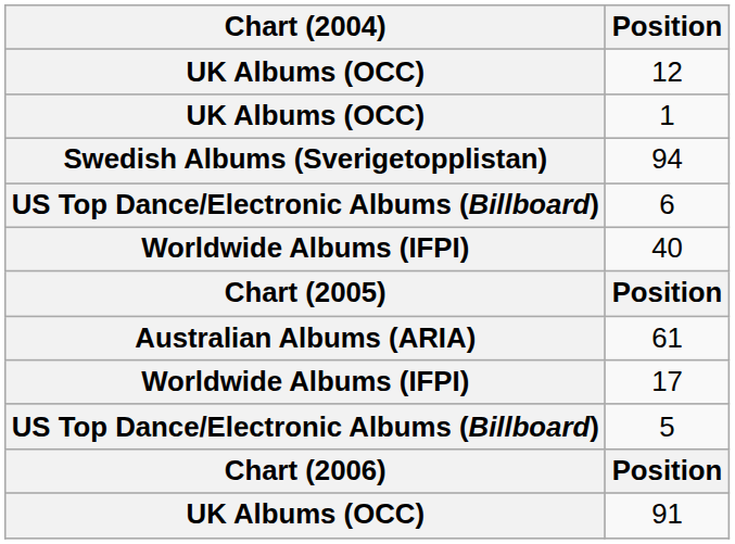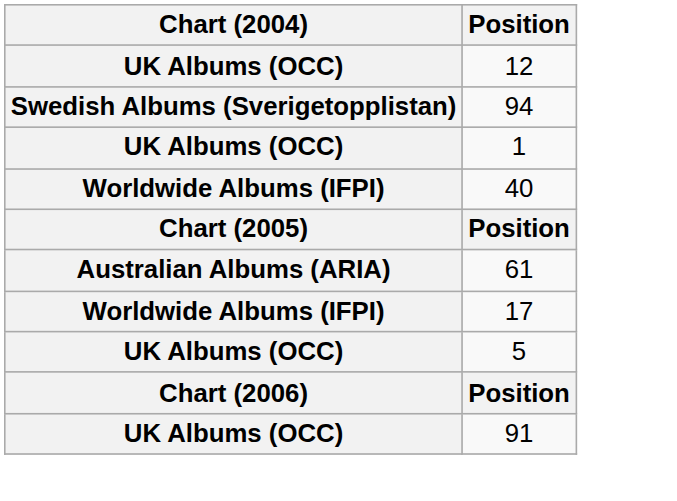rows swapped: 94 <-> 1
- row: US Top Dance/Electronic Albums (Billboard) | 6
5 | Chart (2004): US Top Dance/Electronic Albums (Billboard) -> UK Albums (OCC)
